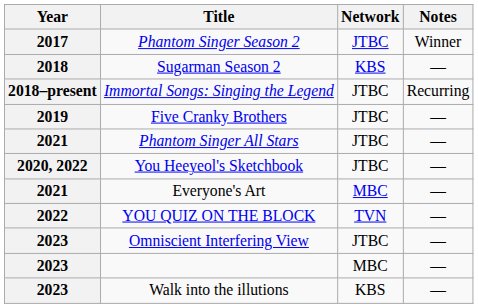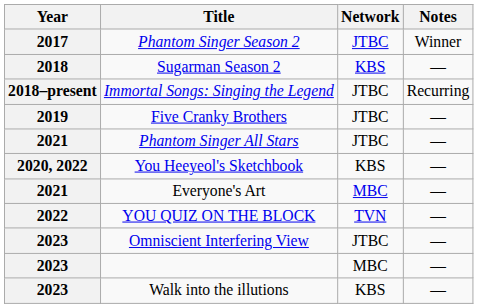You Heeyeol's Sketchbook | Network: JTBC -> KBS
